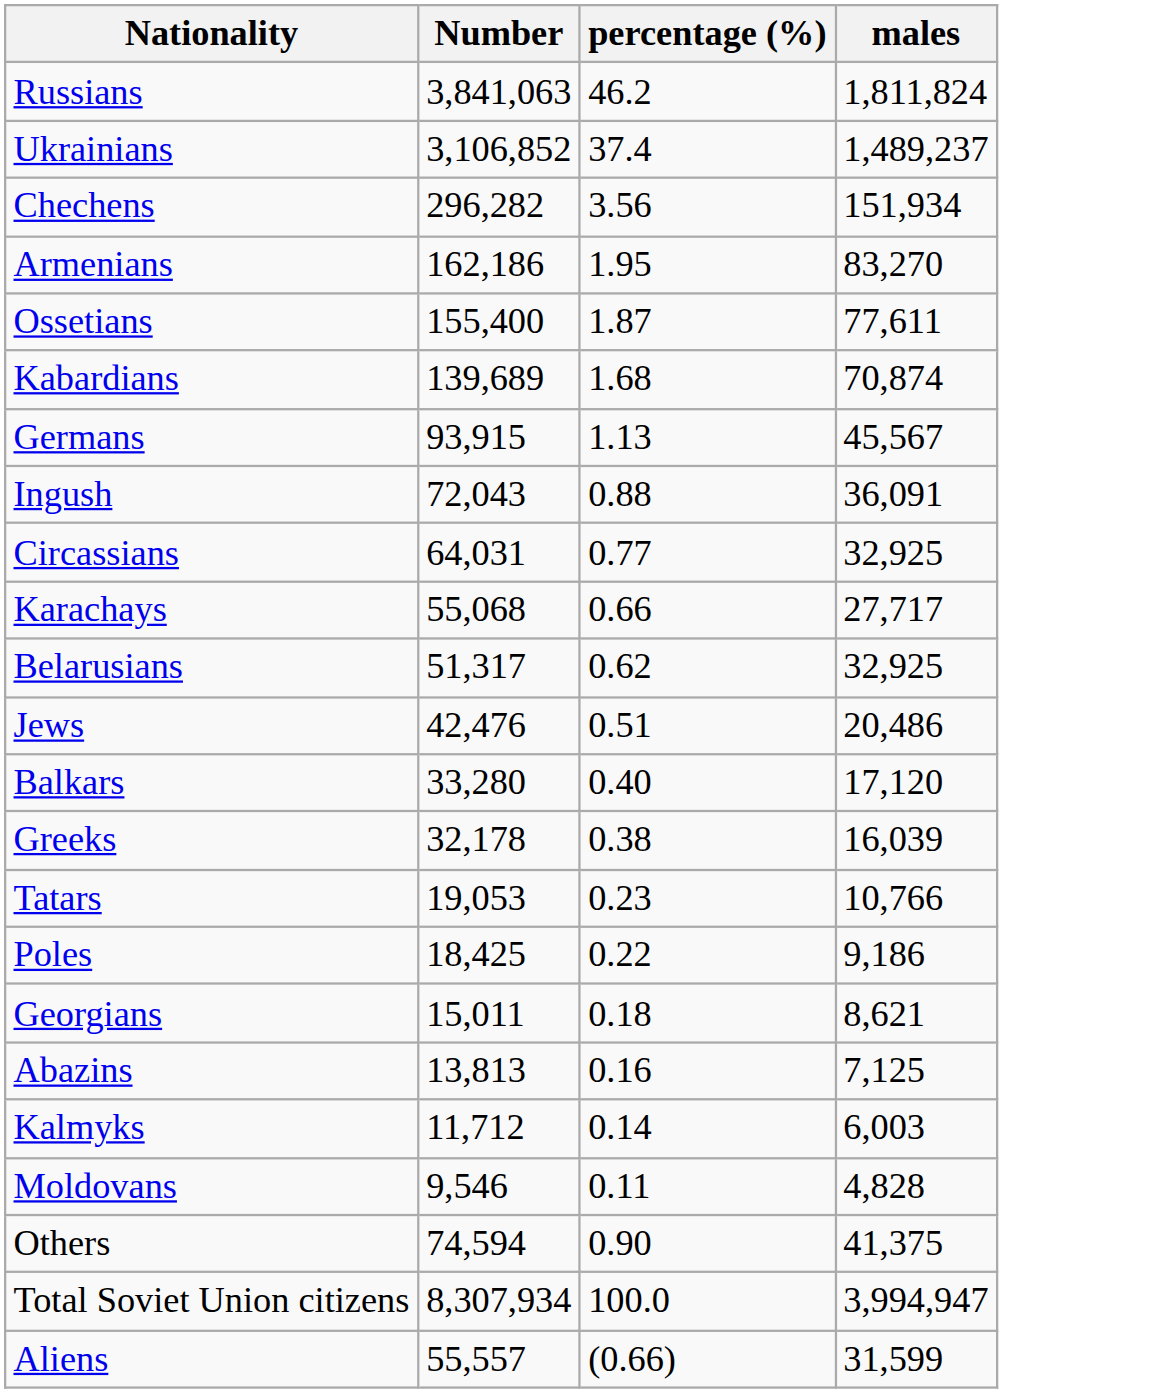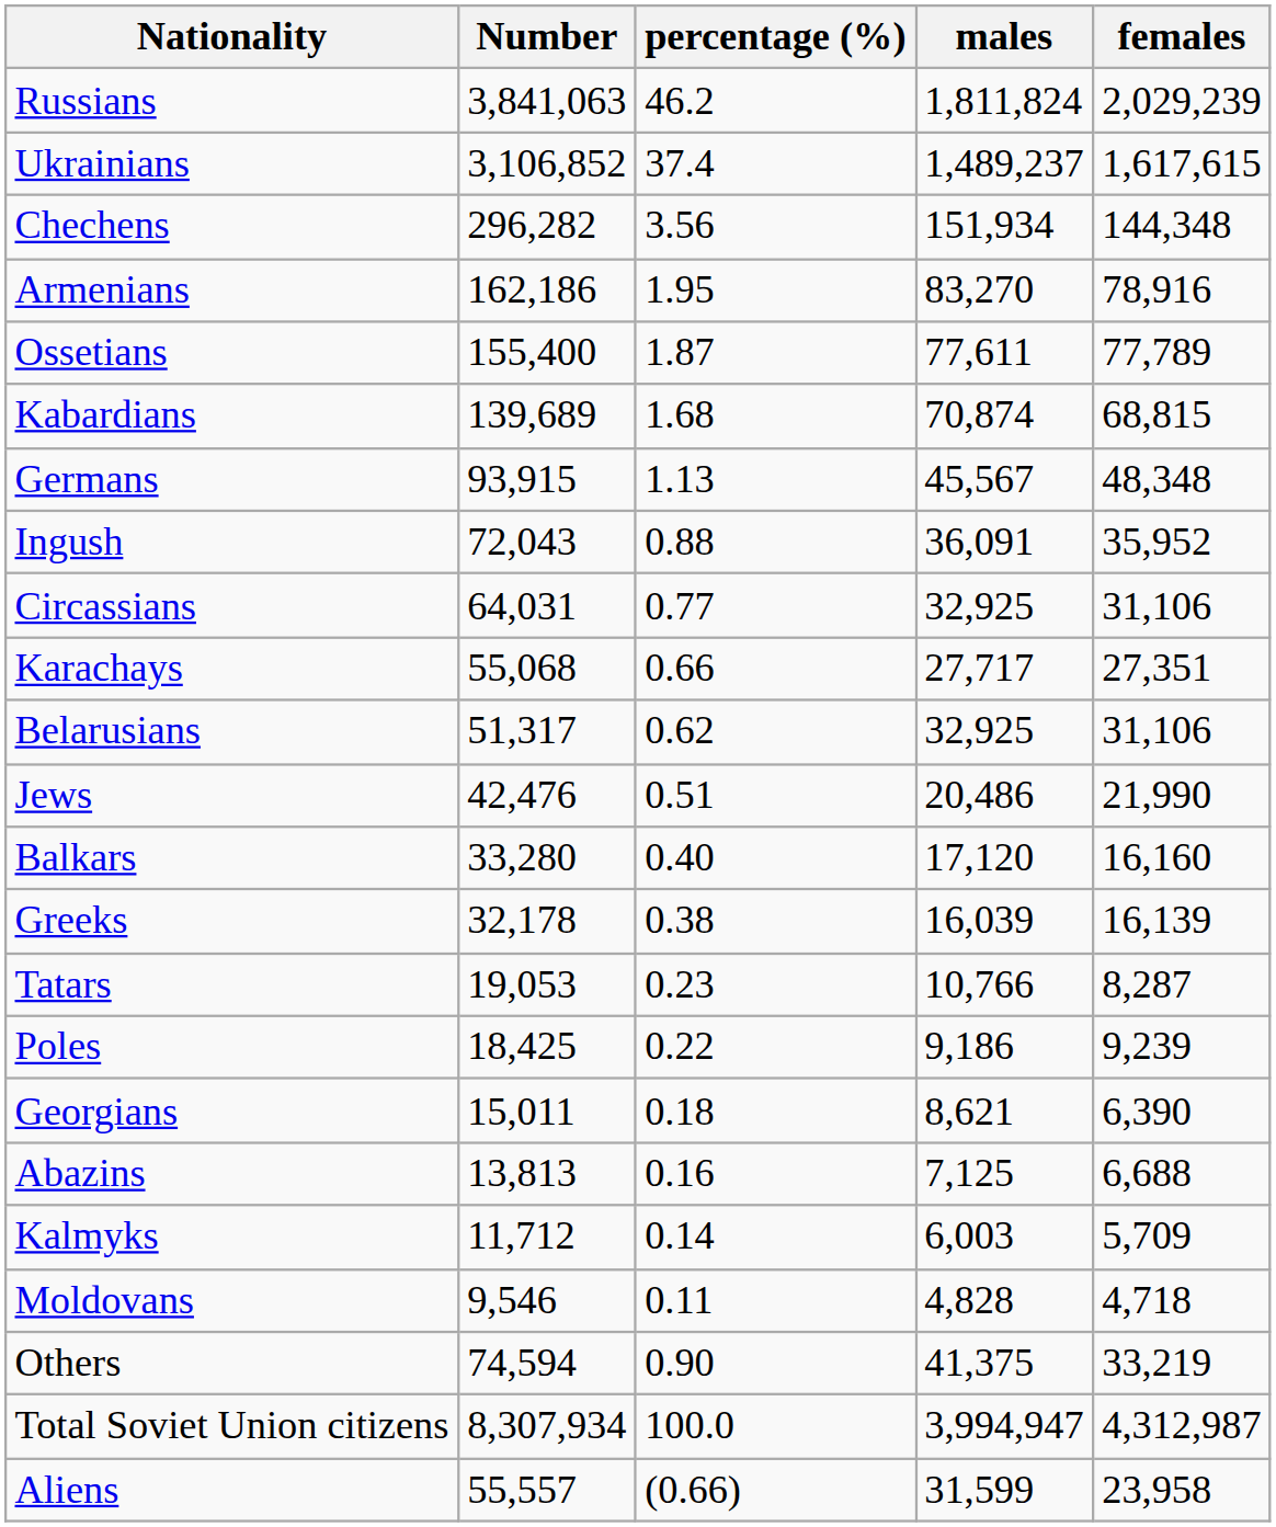+ column: females | 2,029,239 | 1,617,615 | 144,348 | 78,916 | 77,789 | 68,815 | 48,348 | 35,952 | 31,106 | 27,351 | 31,106 | 21,990 | 16,160 | 16,139 | 8,287 | 9,239 | 6,390 | 6,688 | 5,709 | 4,718 | 33,219 | 4,312,987 | 23,958
